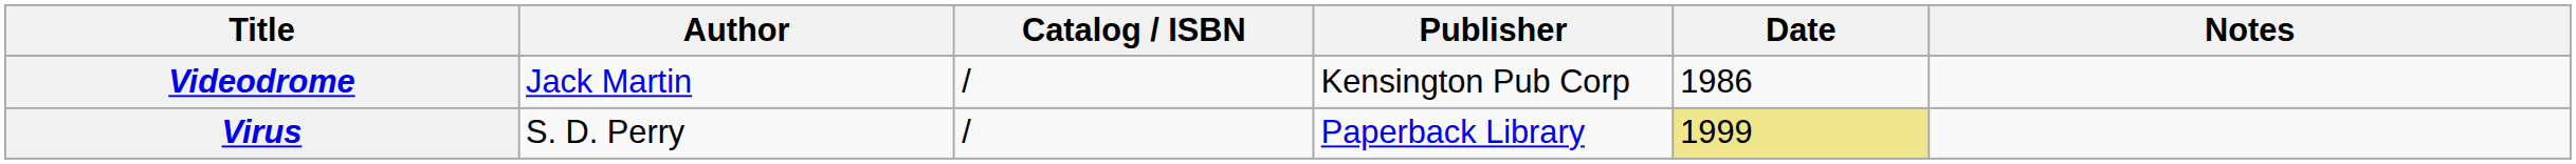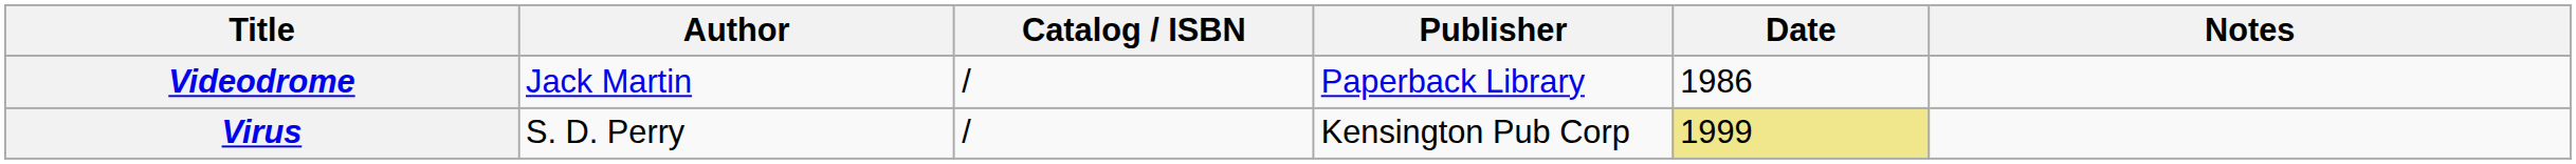Videodrome | Publisher: Kensington Pub Corp -> Paperback Library
Virus | Publisher: Paperback Library -> Kensington Pub Corp
